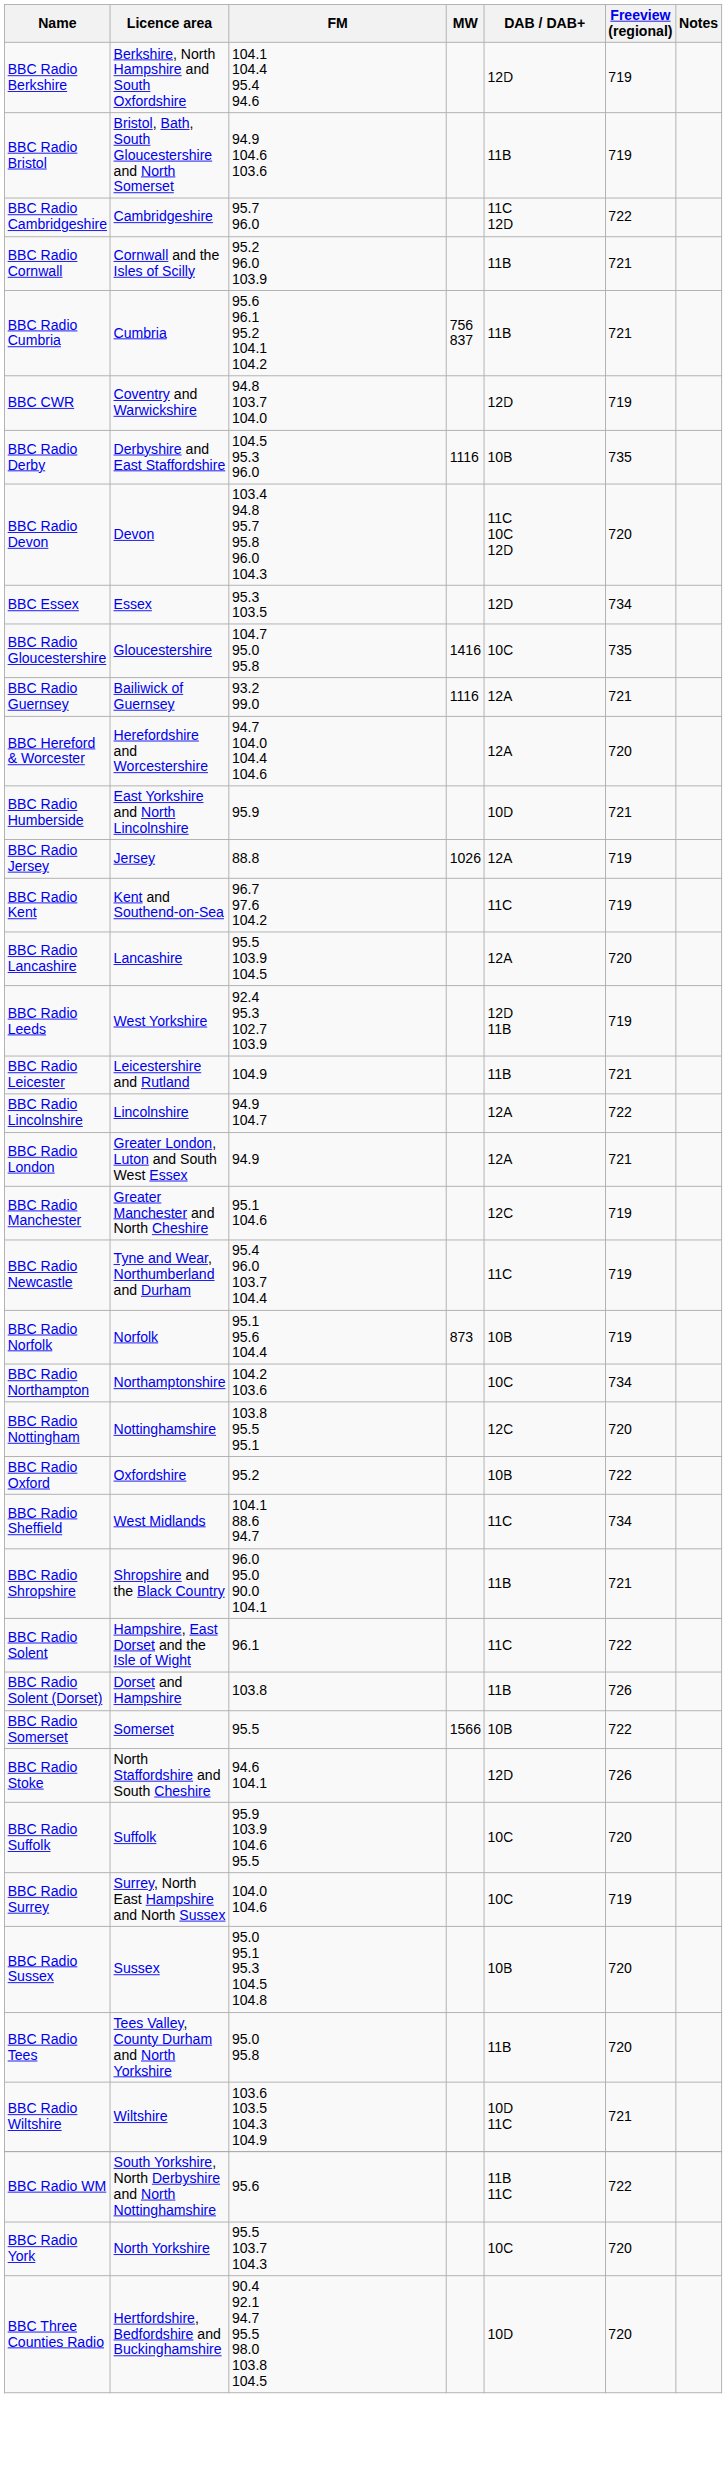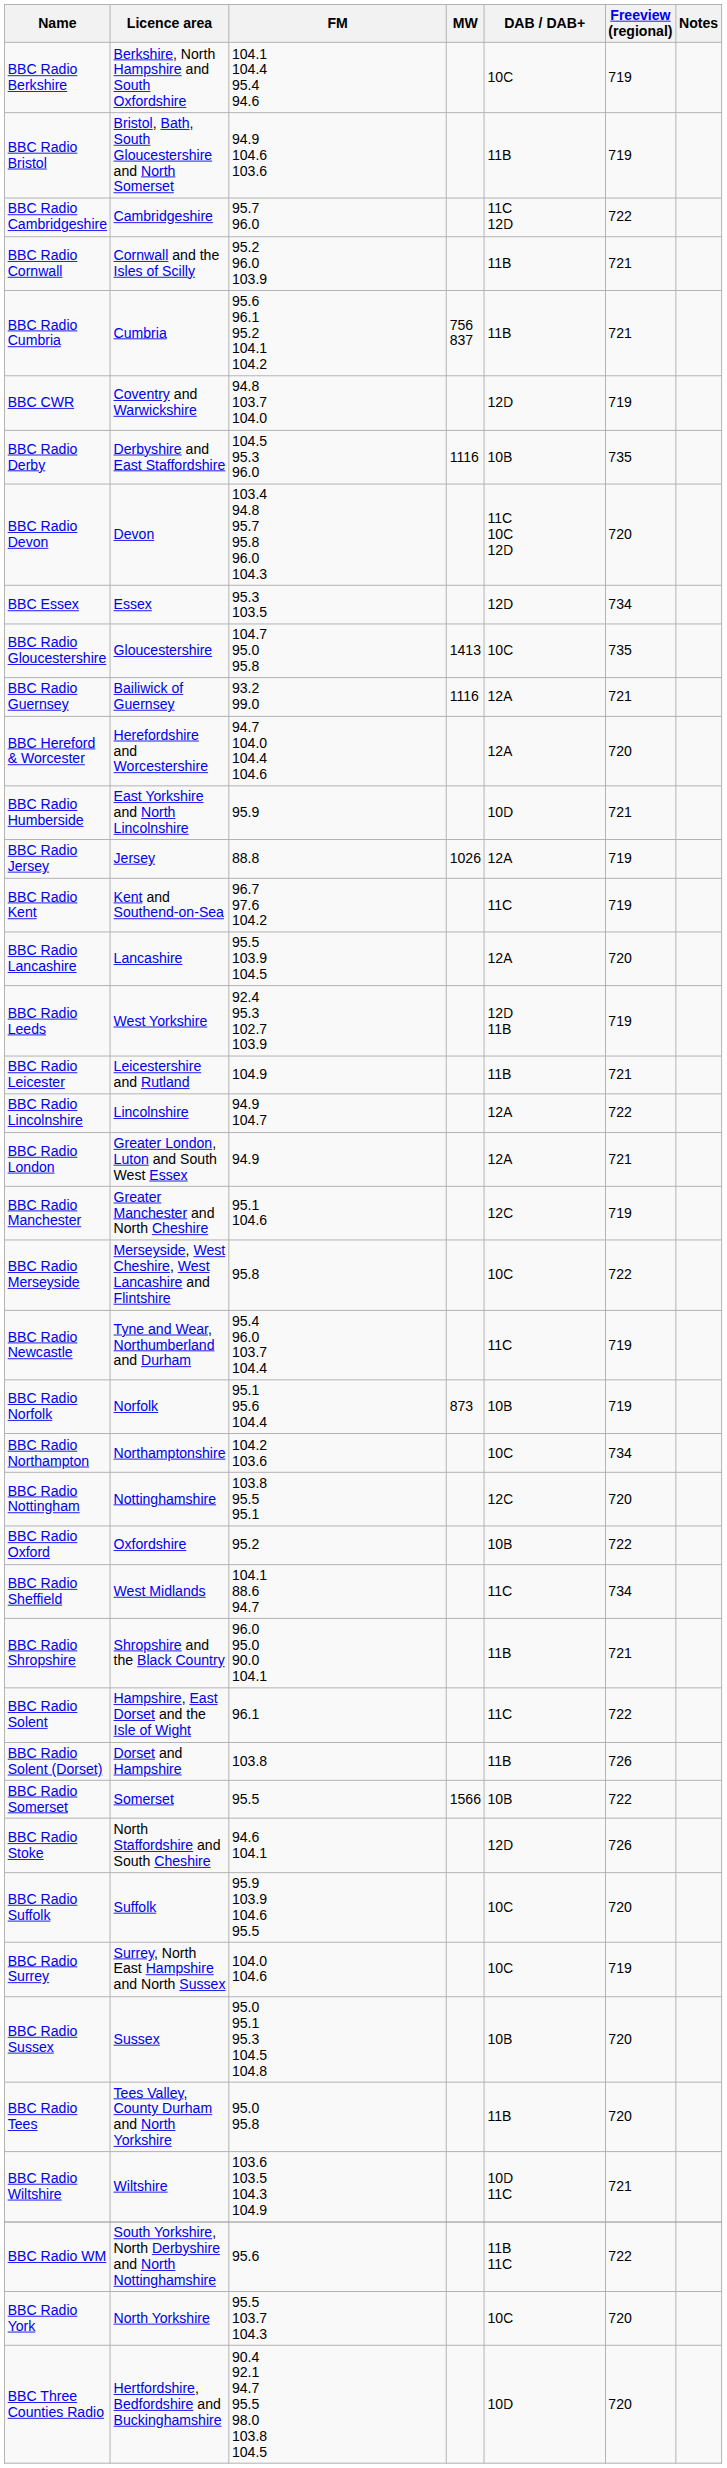BBC Radio Berkshire | DAB / DAB+: 12D -> 10C
BBC Radio Gloucestershire | MW: 1416 -> 1413
+ row: BBC Radio Merseyside | Merseyside, West Cheshire, West Lancashire and Flintshire | 95.8 | 10C | 722
